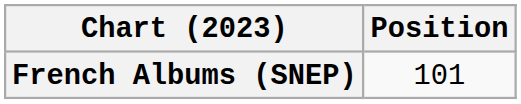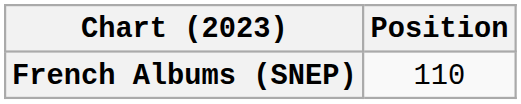French Albums (SNEP) | Position: 101 -> 110
